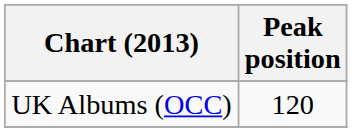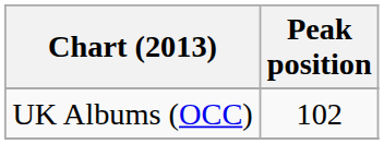UK Albums (OCC) | Peak position: 120 -> 102
